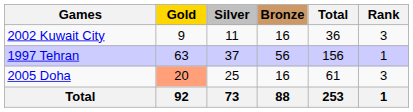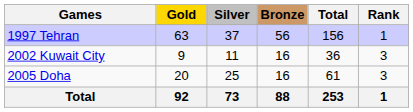rows swapped: 1997 Tehran <-> 2002 Kuwait City
2005 Doha | Gold: lightsalmon background -> no background
